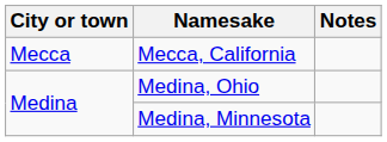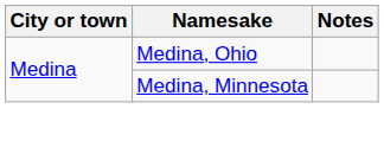- row: Mecca | Mecca, California
